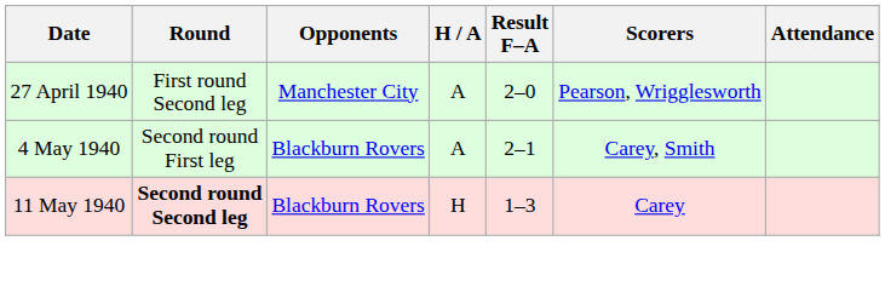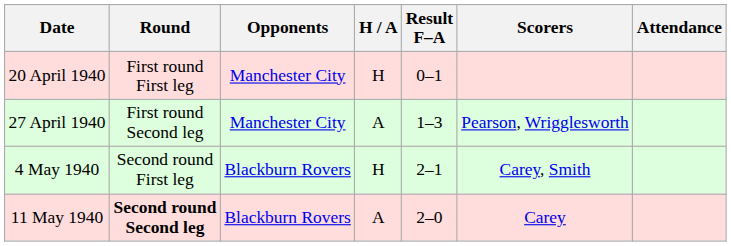+ row: 20 April 1940 | First round First leg | Manchester City | H | 0–1
27 April 1940 | Result F–A: 2–0 -> 1–3
4 May 1940 | H / A: A -> H
11 May 1940 | H / A: H -> A
11 May 1940 | Result F–A: 1–3 -> 2–0
